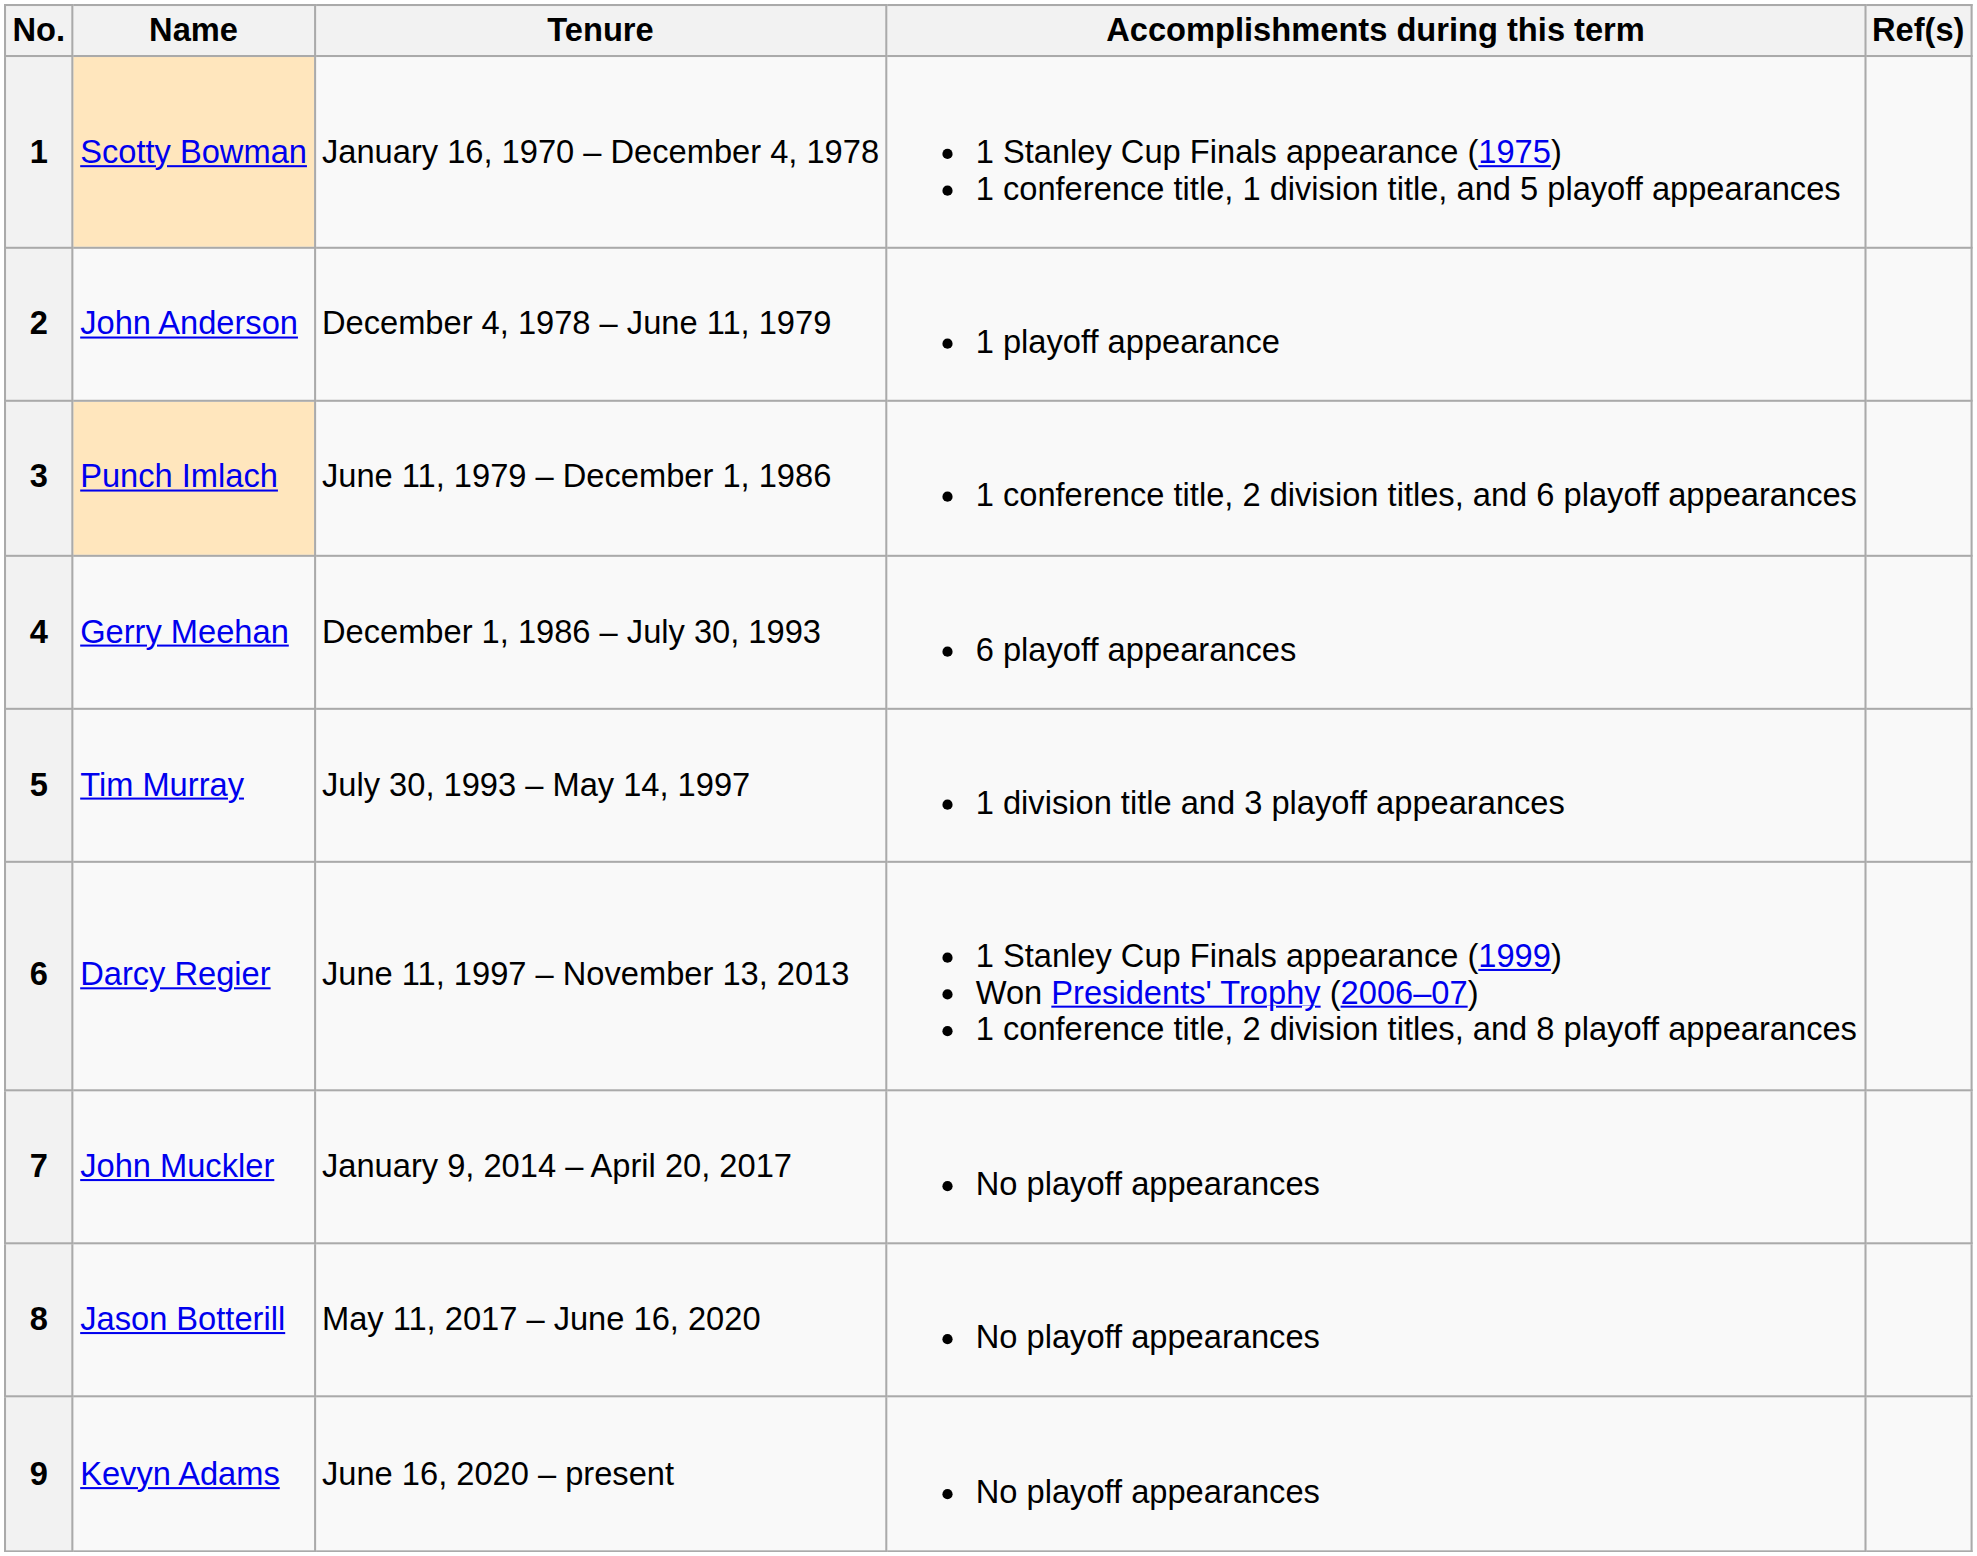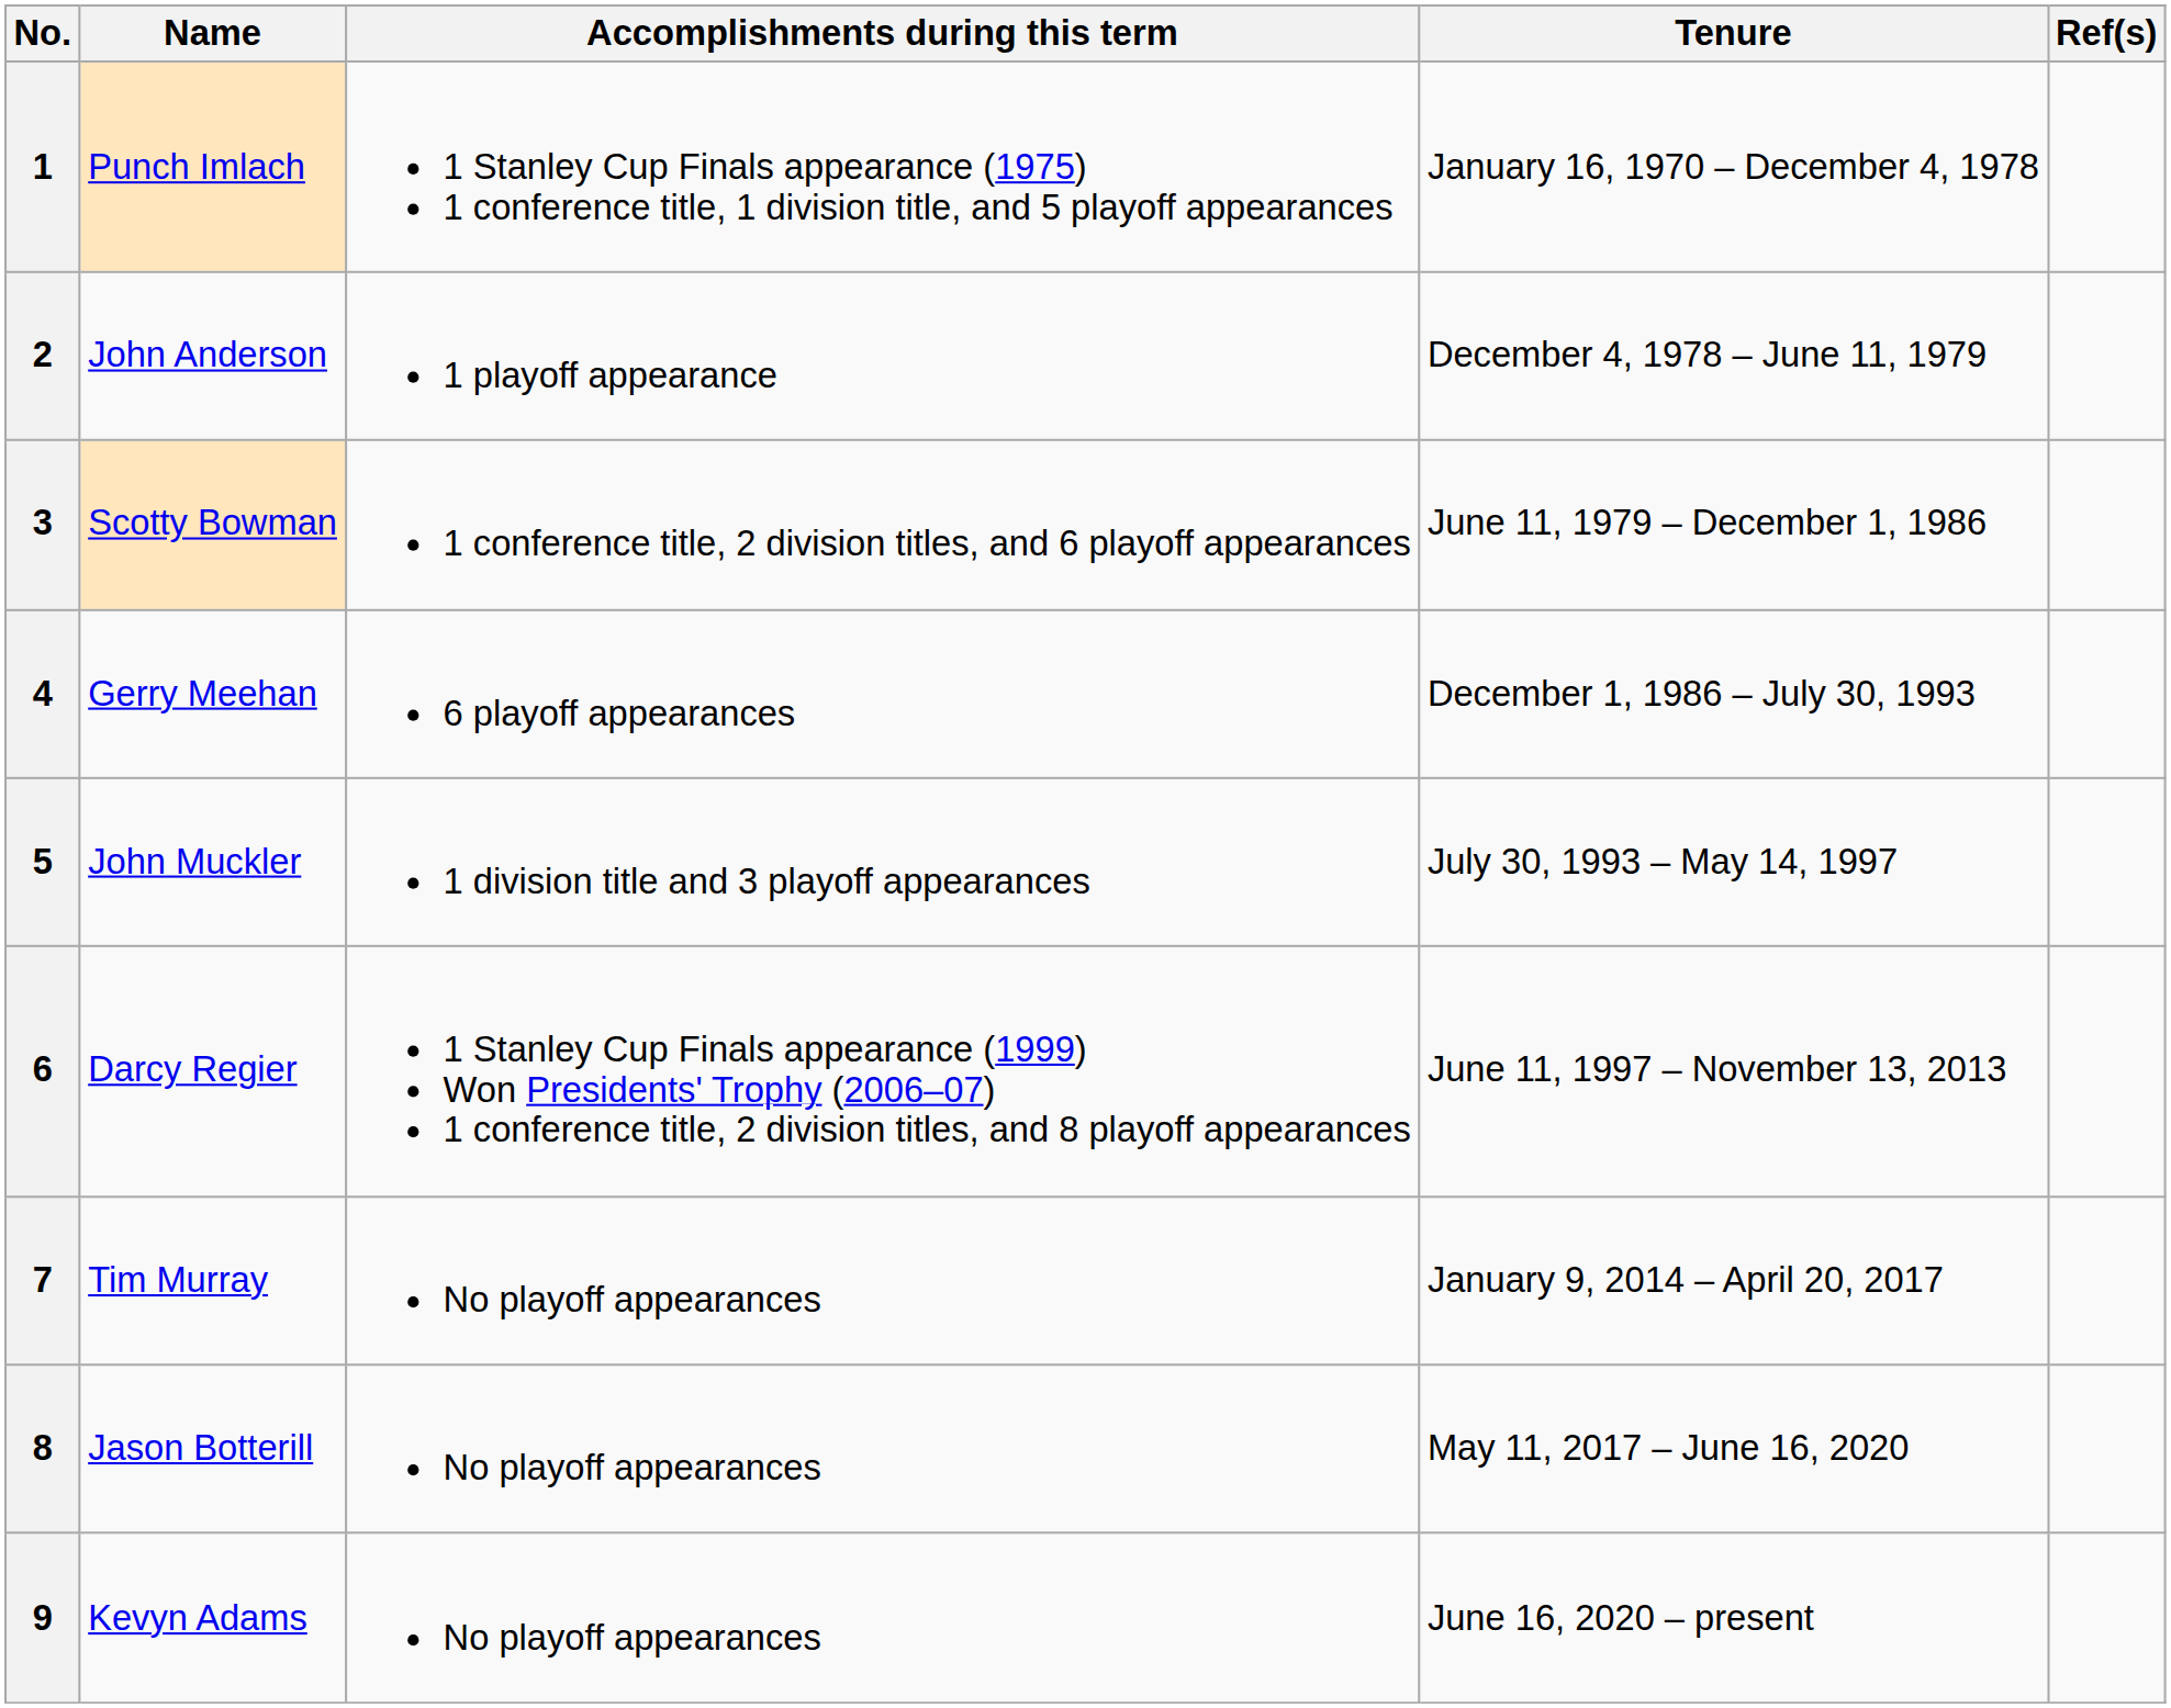columns swapped: Tenure <-> Accomplishments during this term
1 | Name: Scotty Bowman -> Punch Imlach
3 | Name: Punch Imlach -> Scotty Bowman
5 | Name: Tim Murray -> John Muckler
7 | Name: John Muckler -> Tim Murray
